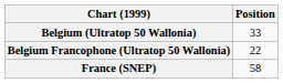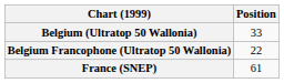France (SNEP) | Position: 58 -> 61
